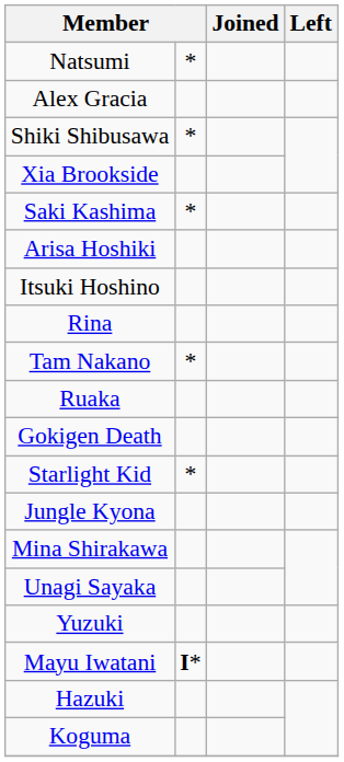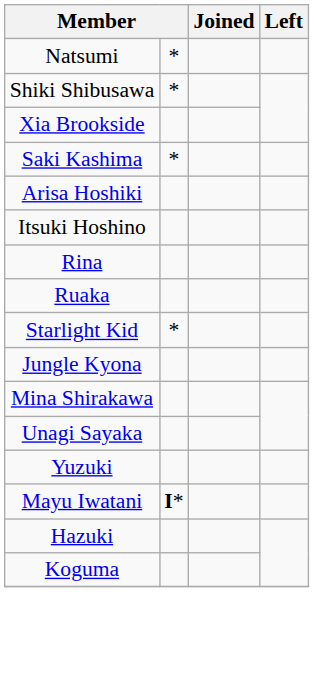- row: Alex Gracia
- row: Tam Nakano | *
- row: Gokigen Death
